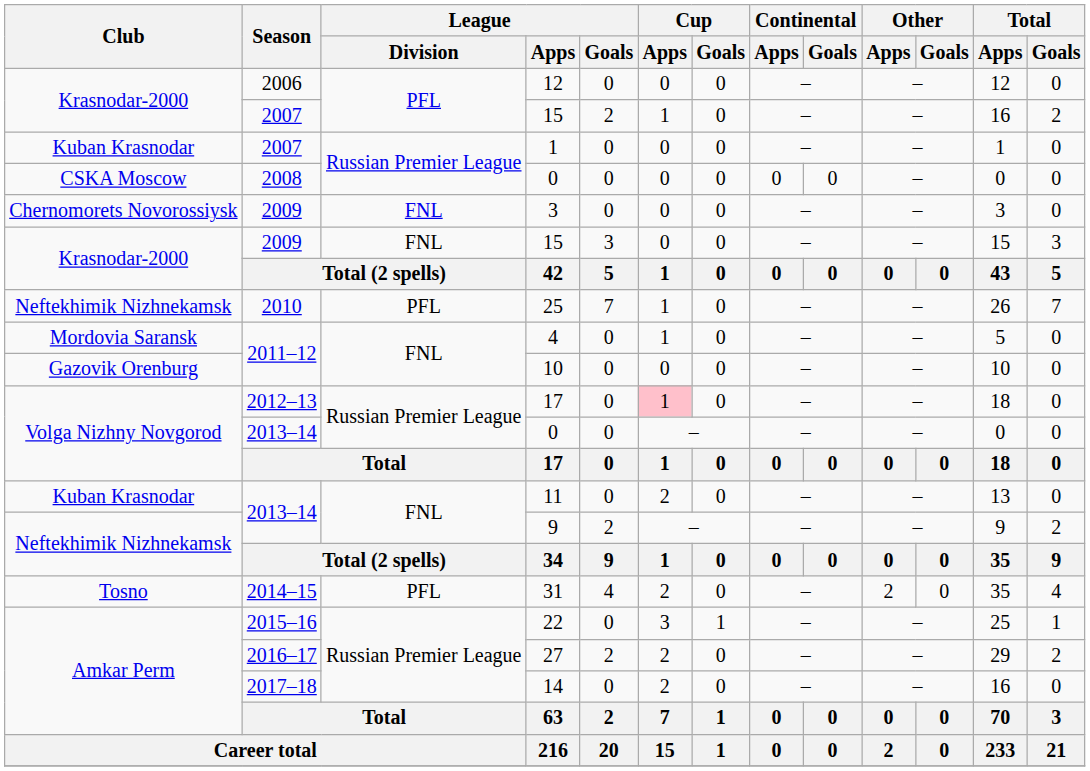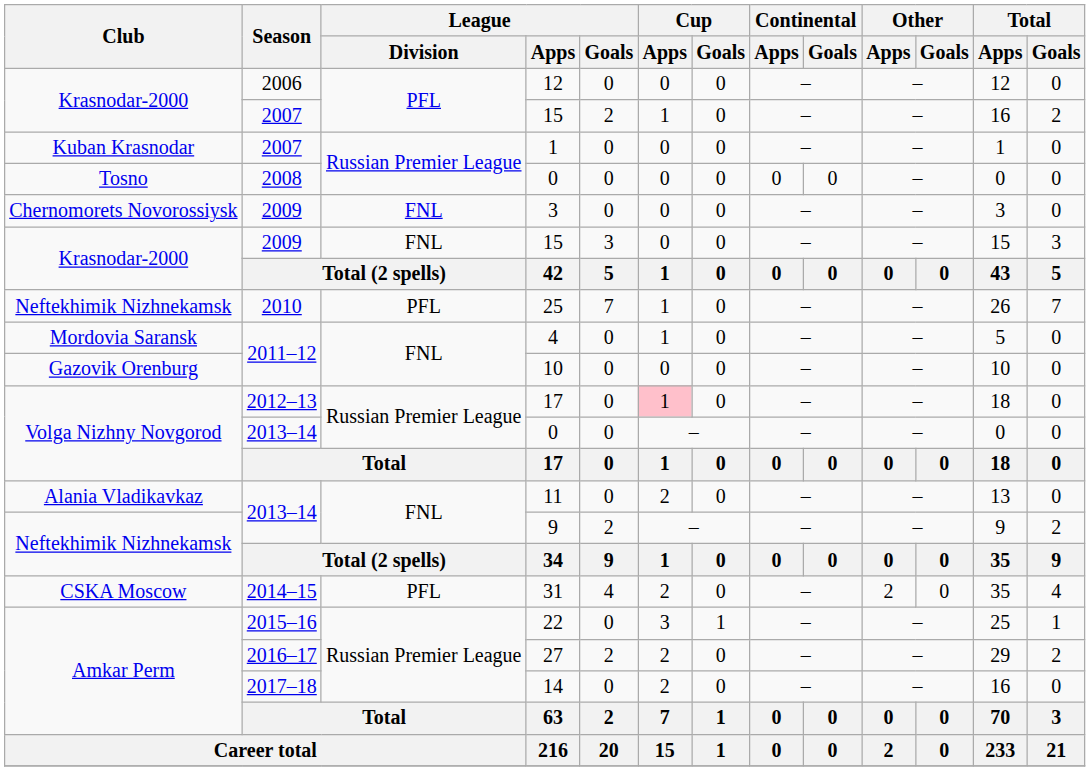2008 / 0 | Club: CSKA Moscow -> Tosno
11 | Club: Kuban Krasnodar -> Alania Vladikavkaz
31 | Club: Tosno -> CSKA Moscow
